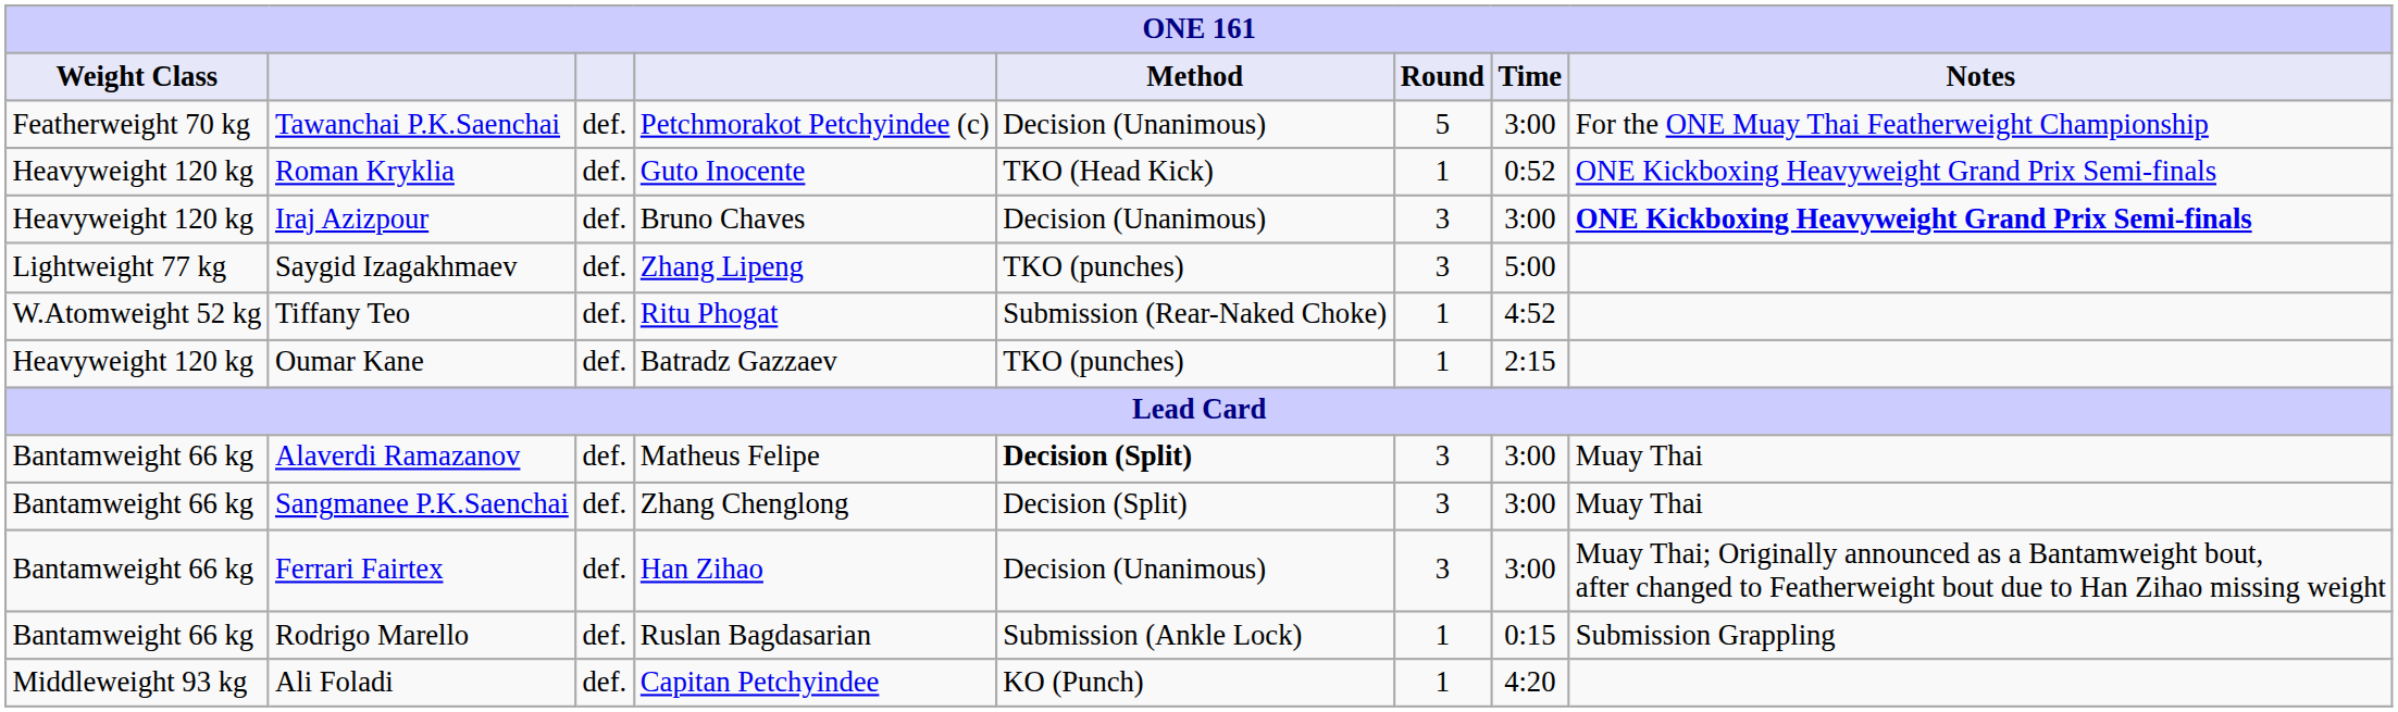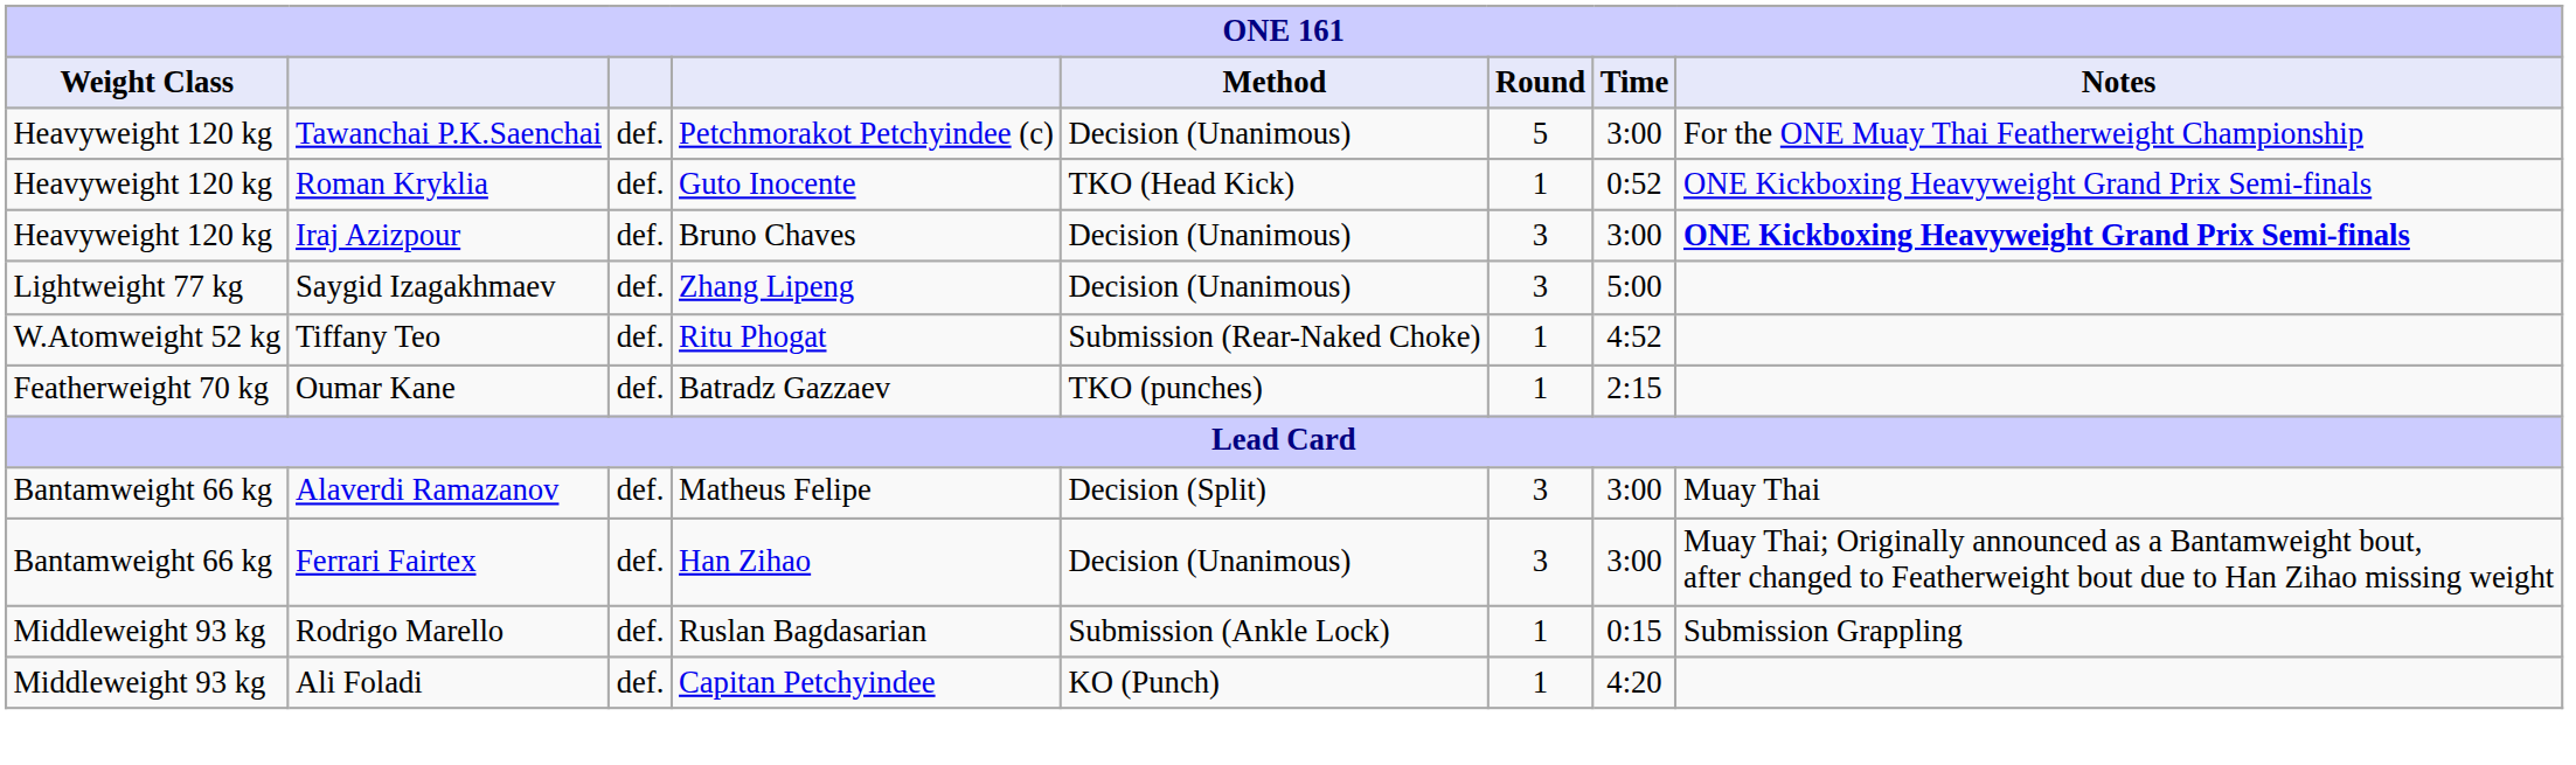Tawanchai P.K.Saenchai | Weight Class: Featherweight 70 kg -> Heavyweight 120 kg
Saygid Izagakhmaev | Method: TKO (punches) -> Decision (Unanimous)
Oumar Kane | Weight Class: Heavyweight 120 kg -> Featherweight 70 kg
Alaverdi Ramazanov | Method: bold -> normal
- row: Bantamweight 66 kg | Sangmanee P.K.Saenchai | def. | Zhang Chenglong | Decision (Split) | 3 | 3:00 | Muay Thai
Rodrigo Marello | Weight Class: Bantamweight 66 kg -> Middleweight 93 kg
